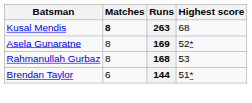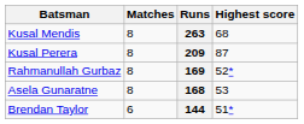263 | Matches: bold -> normal
+ row: Kusal Perera | 8 | 209 | 87
169 | Batsman: Asela Gunaratne -> Rahmanullah Gurbaz
168 | Batsman: Rahmanullah Gurbaz -> Asela Gunaratne
